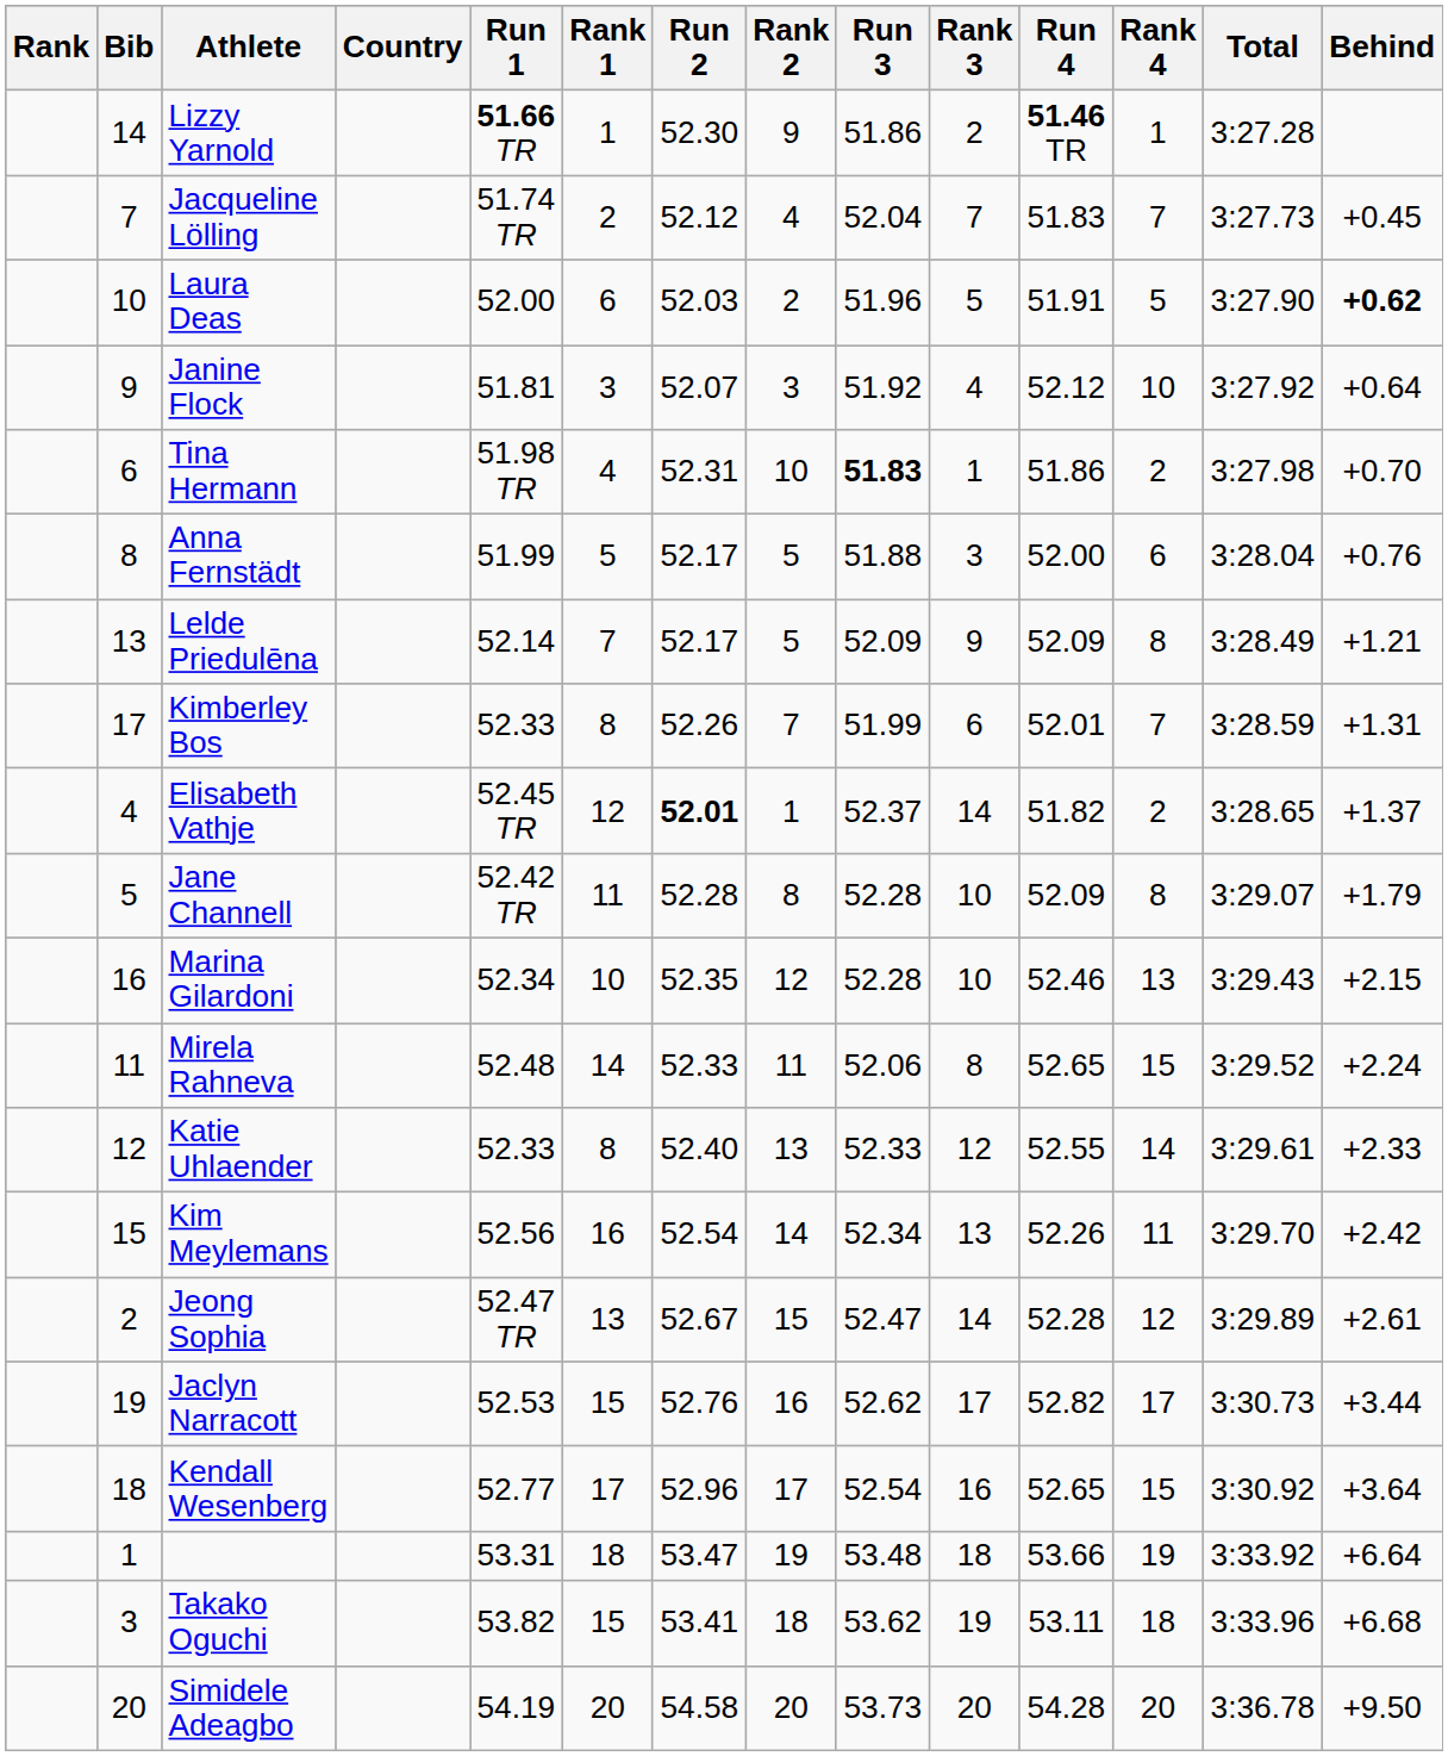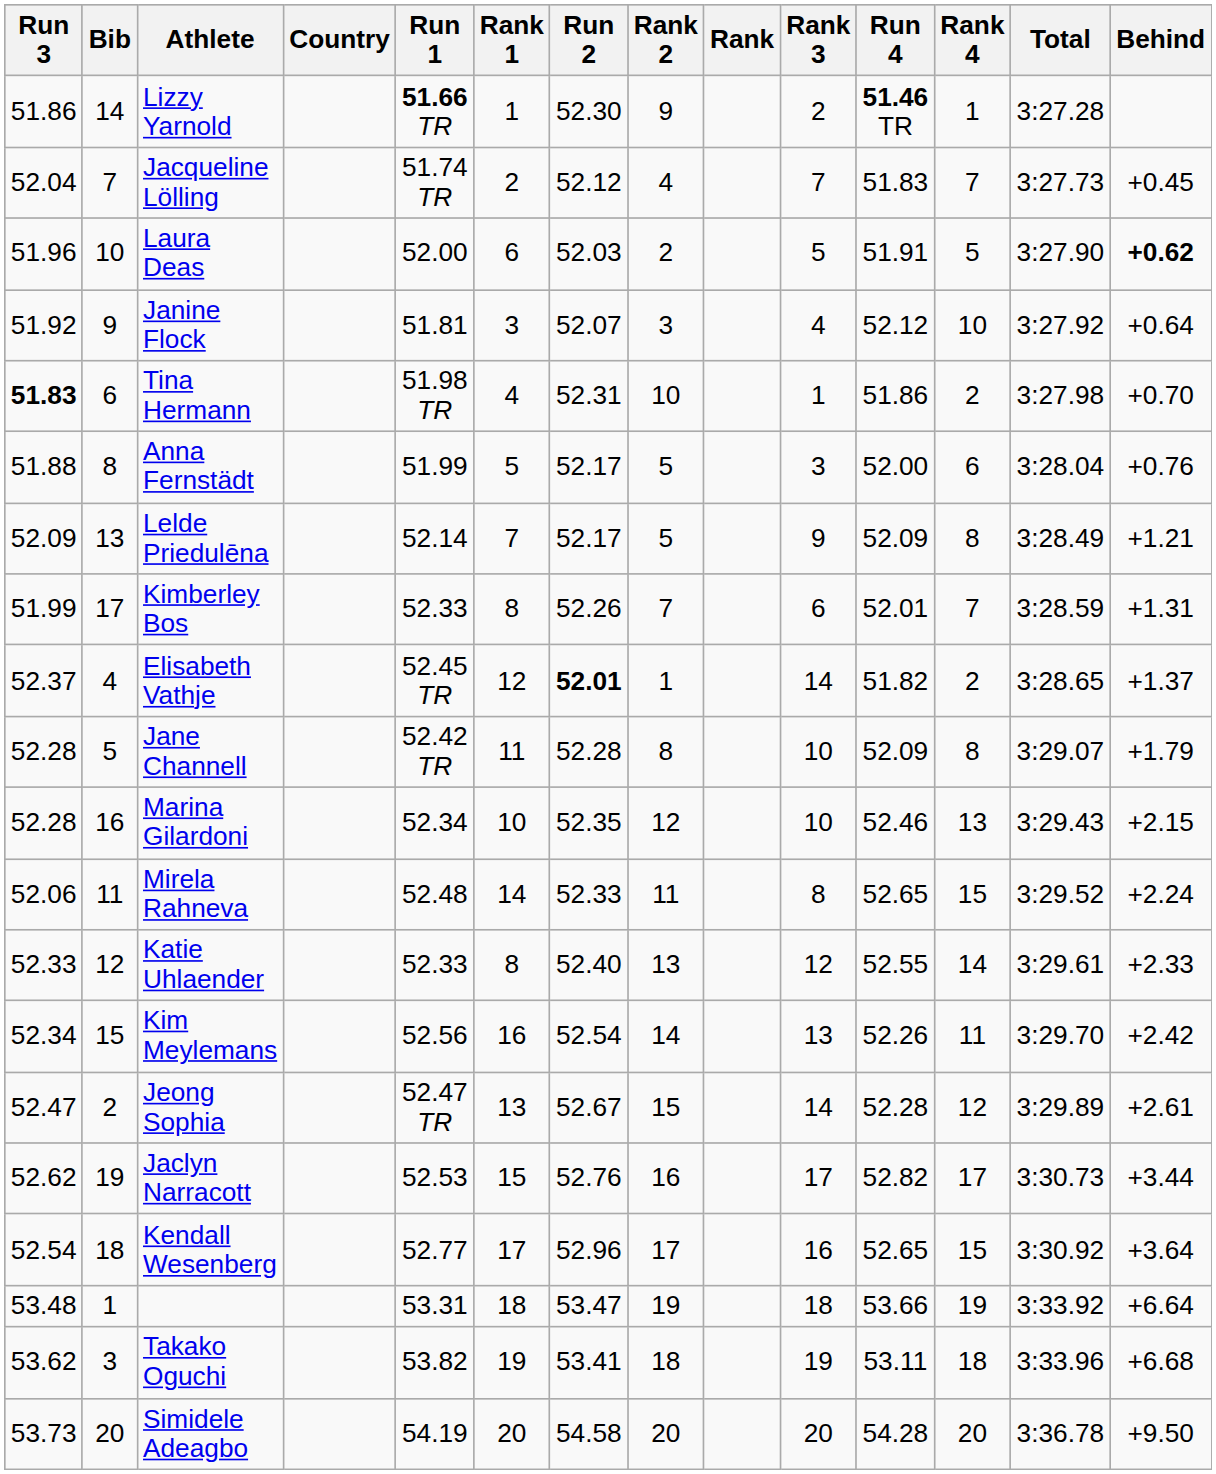columns swapped: Rank <-> Run 3
Takako Oguchi | Rank 1: 15 -> 19
